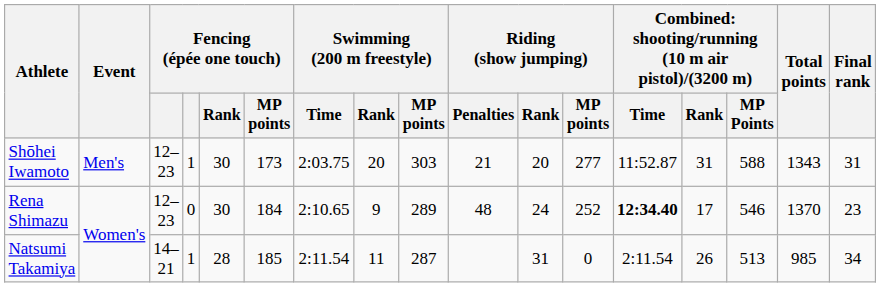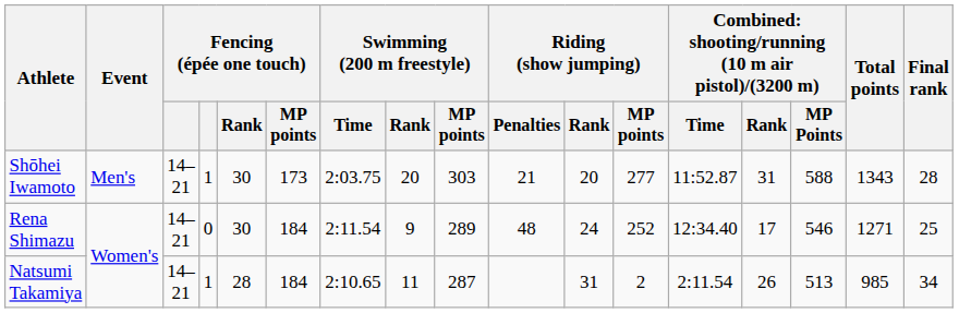Shōhei Iwamoto | column 3: 12–23 -> 14–21
Shōhei Iwamoto | Final rank: 31 -> 28
Rena Shimazu | column 3: 12–23 -> 14–21
Rena Shimazu | Swimming (200 m freestyle) / Time: 2:10.65 -> 2:11.54
Rena Shimazu | column 13: bold -> normal
Rena Shimazu | Total points: 1370 -> 1271
Rena Shimazu | Final rank: 23 -> 25
Natsumi Takamiya | Fencing (épée one touch) / MP points: 185 -> 184
Natsumi Takamiya | Swimming (200 m freestyle) / Time: 2:11.54 -> 2:10.65
Natsumi Takamiya | Riding (show jumping) / MP points: 0 -> 2
